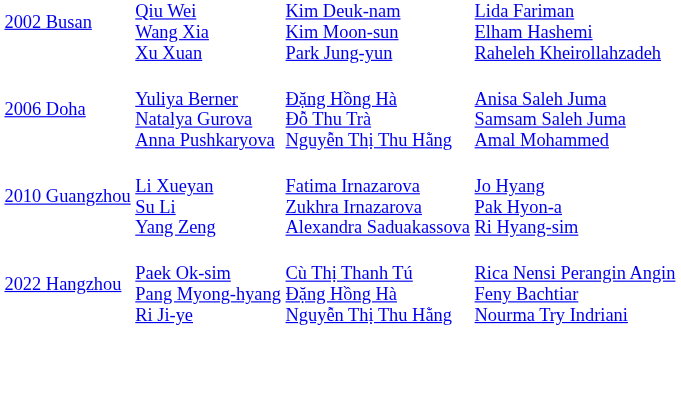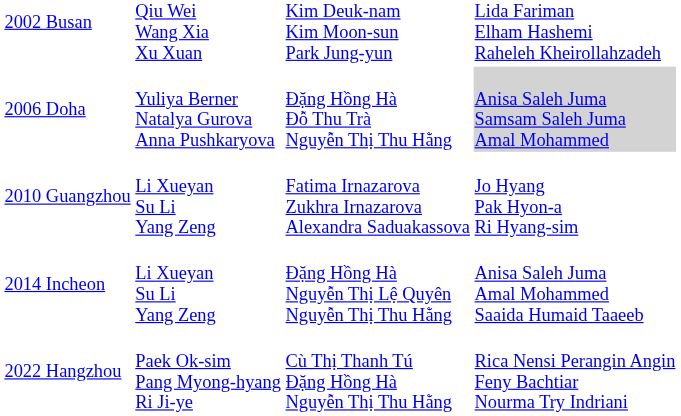2006 Doha | column 4: no background -> lightgrey background
+ row: 2014 Incheon | Li Xueyan Su Li Yang Zeng | Đặng Hồng Hà Nguyễn Thị Lệ Quyên Nguyễn Thị Thu Hằng | Anisa Saleh Juma Amal Mohammed Saaida Humaid Taaeeb
